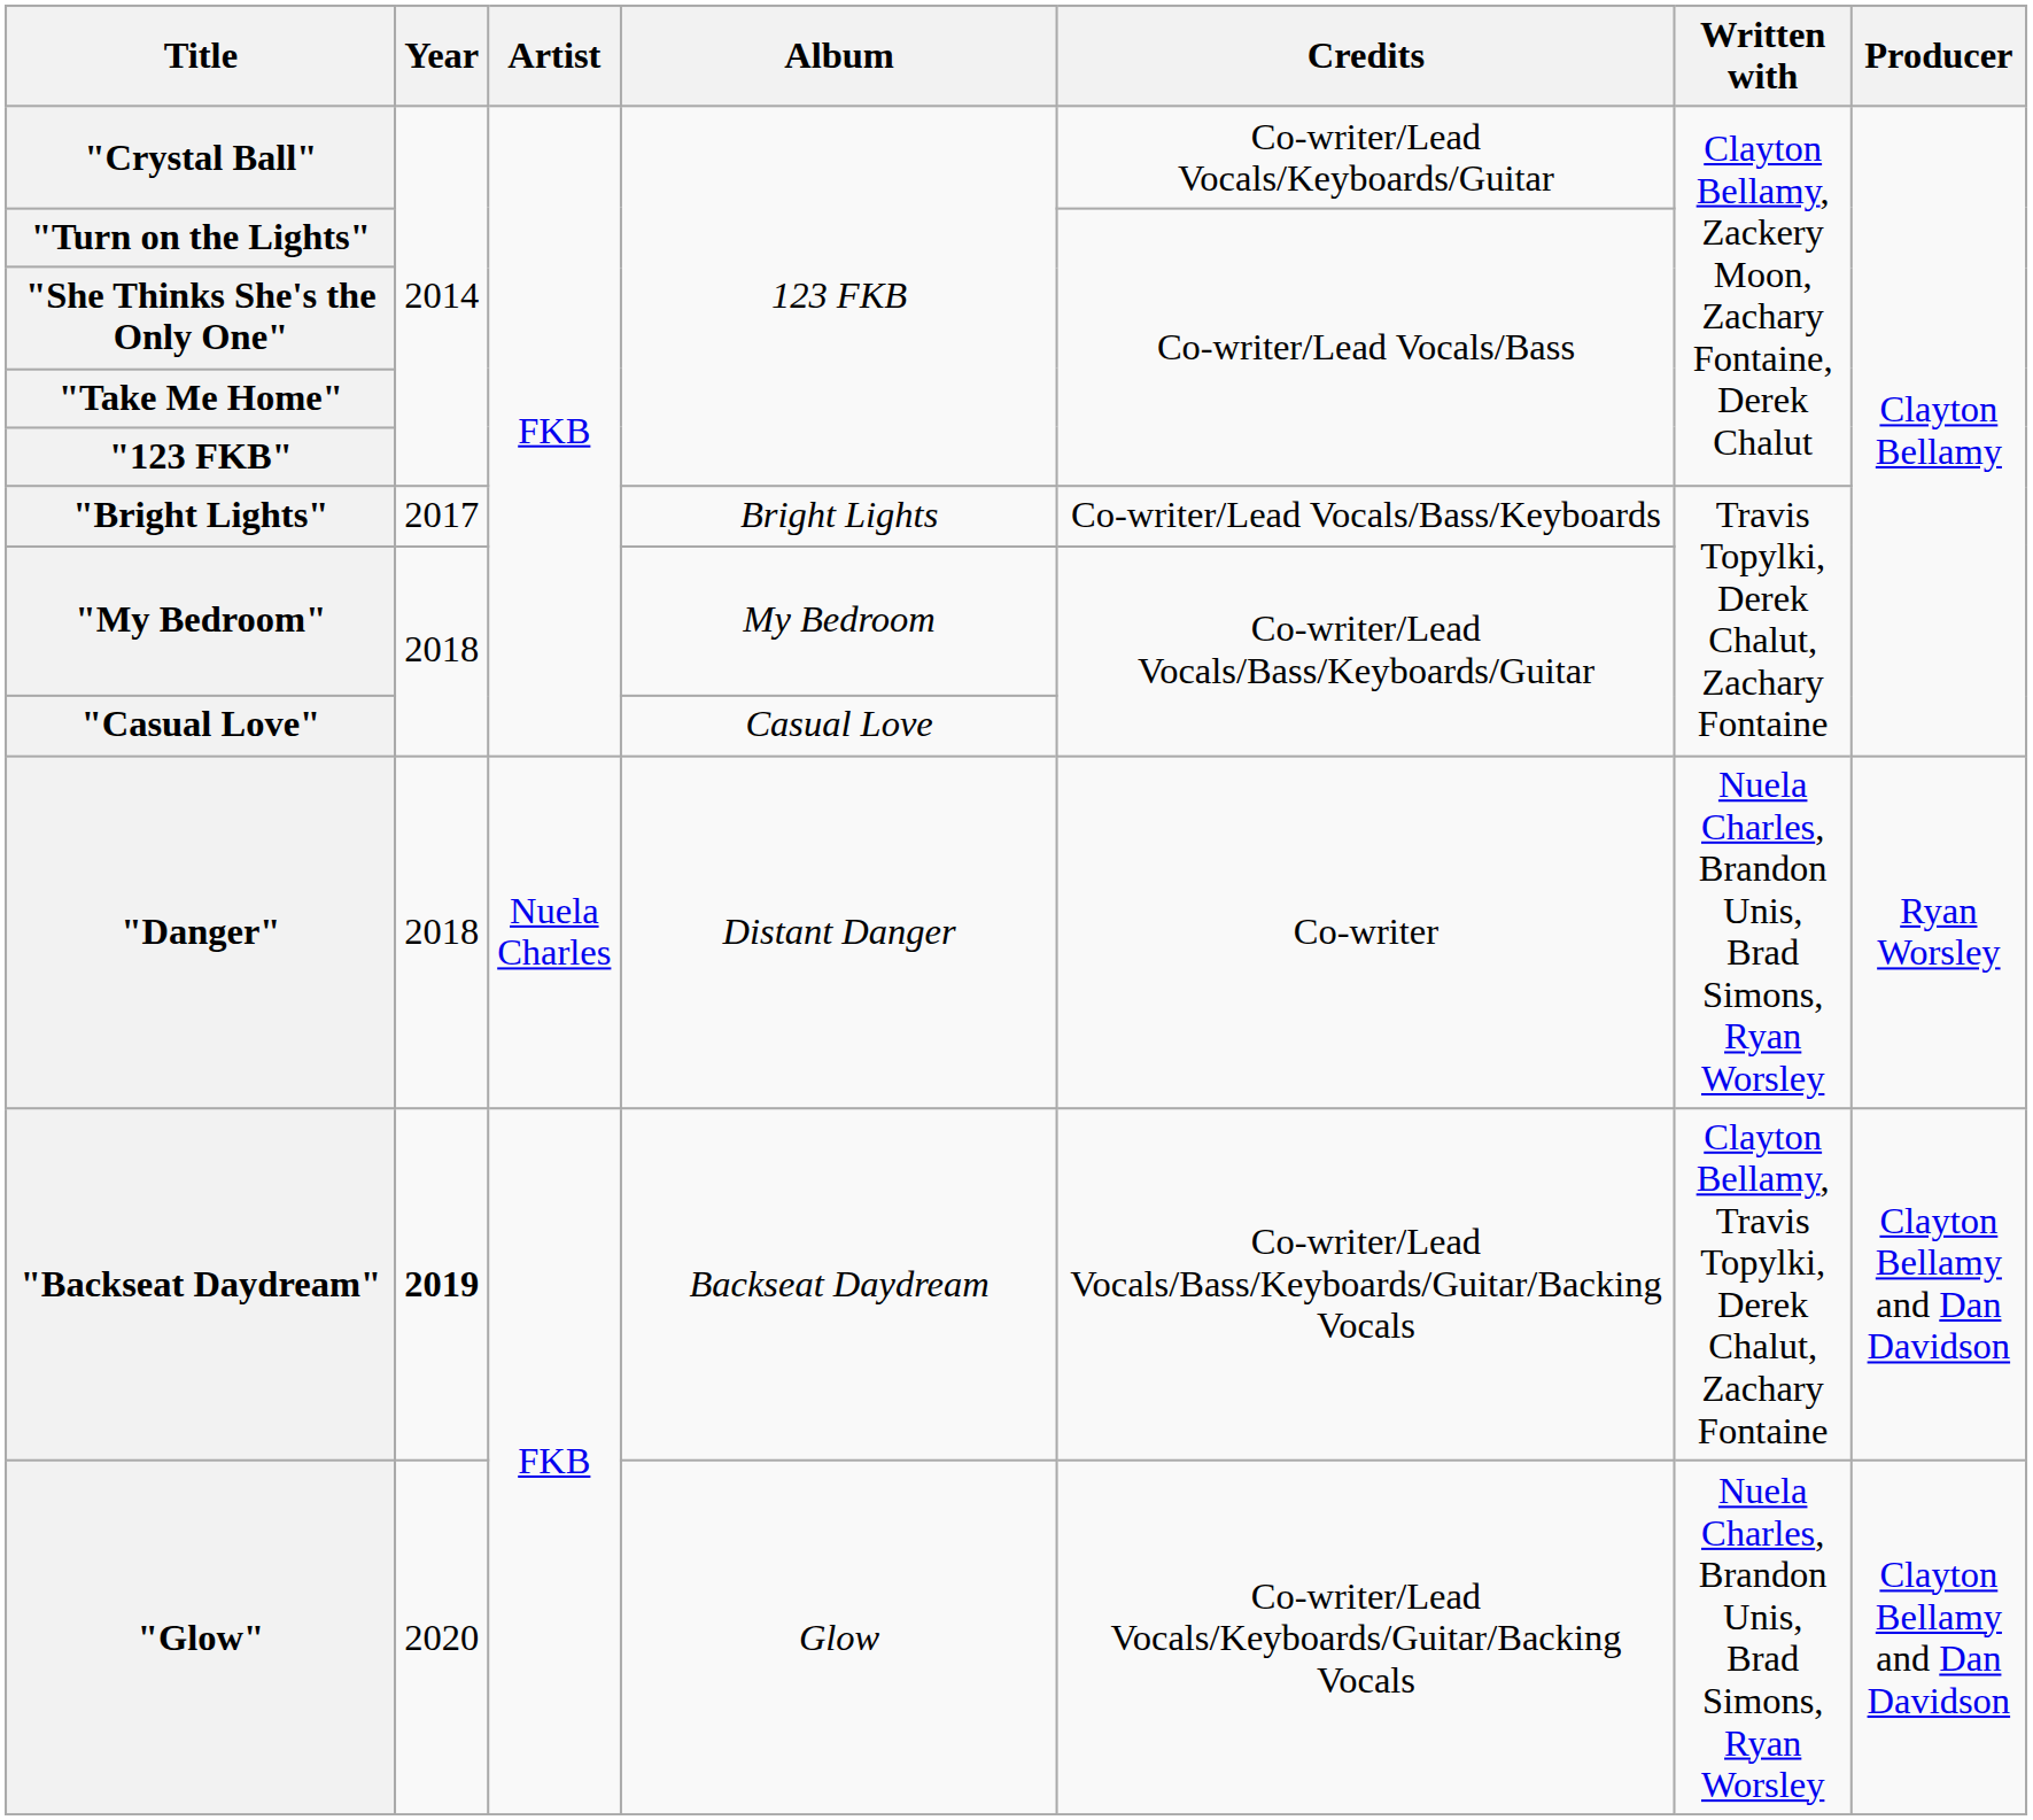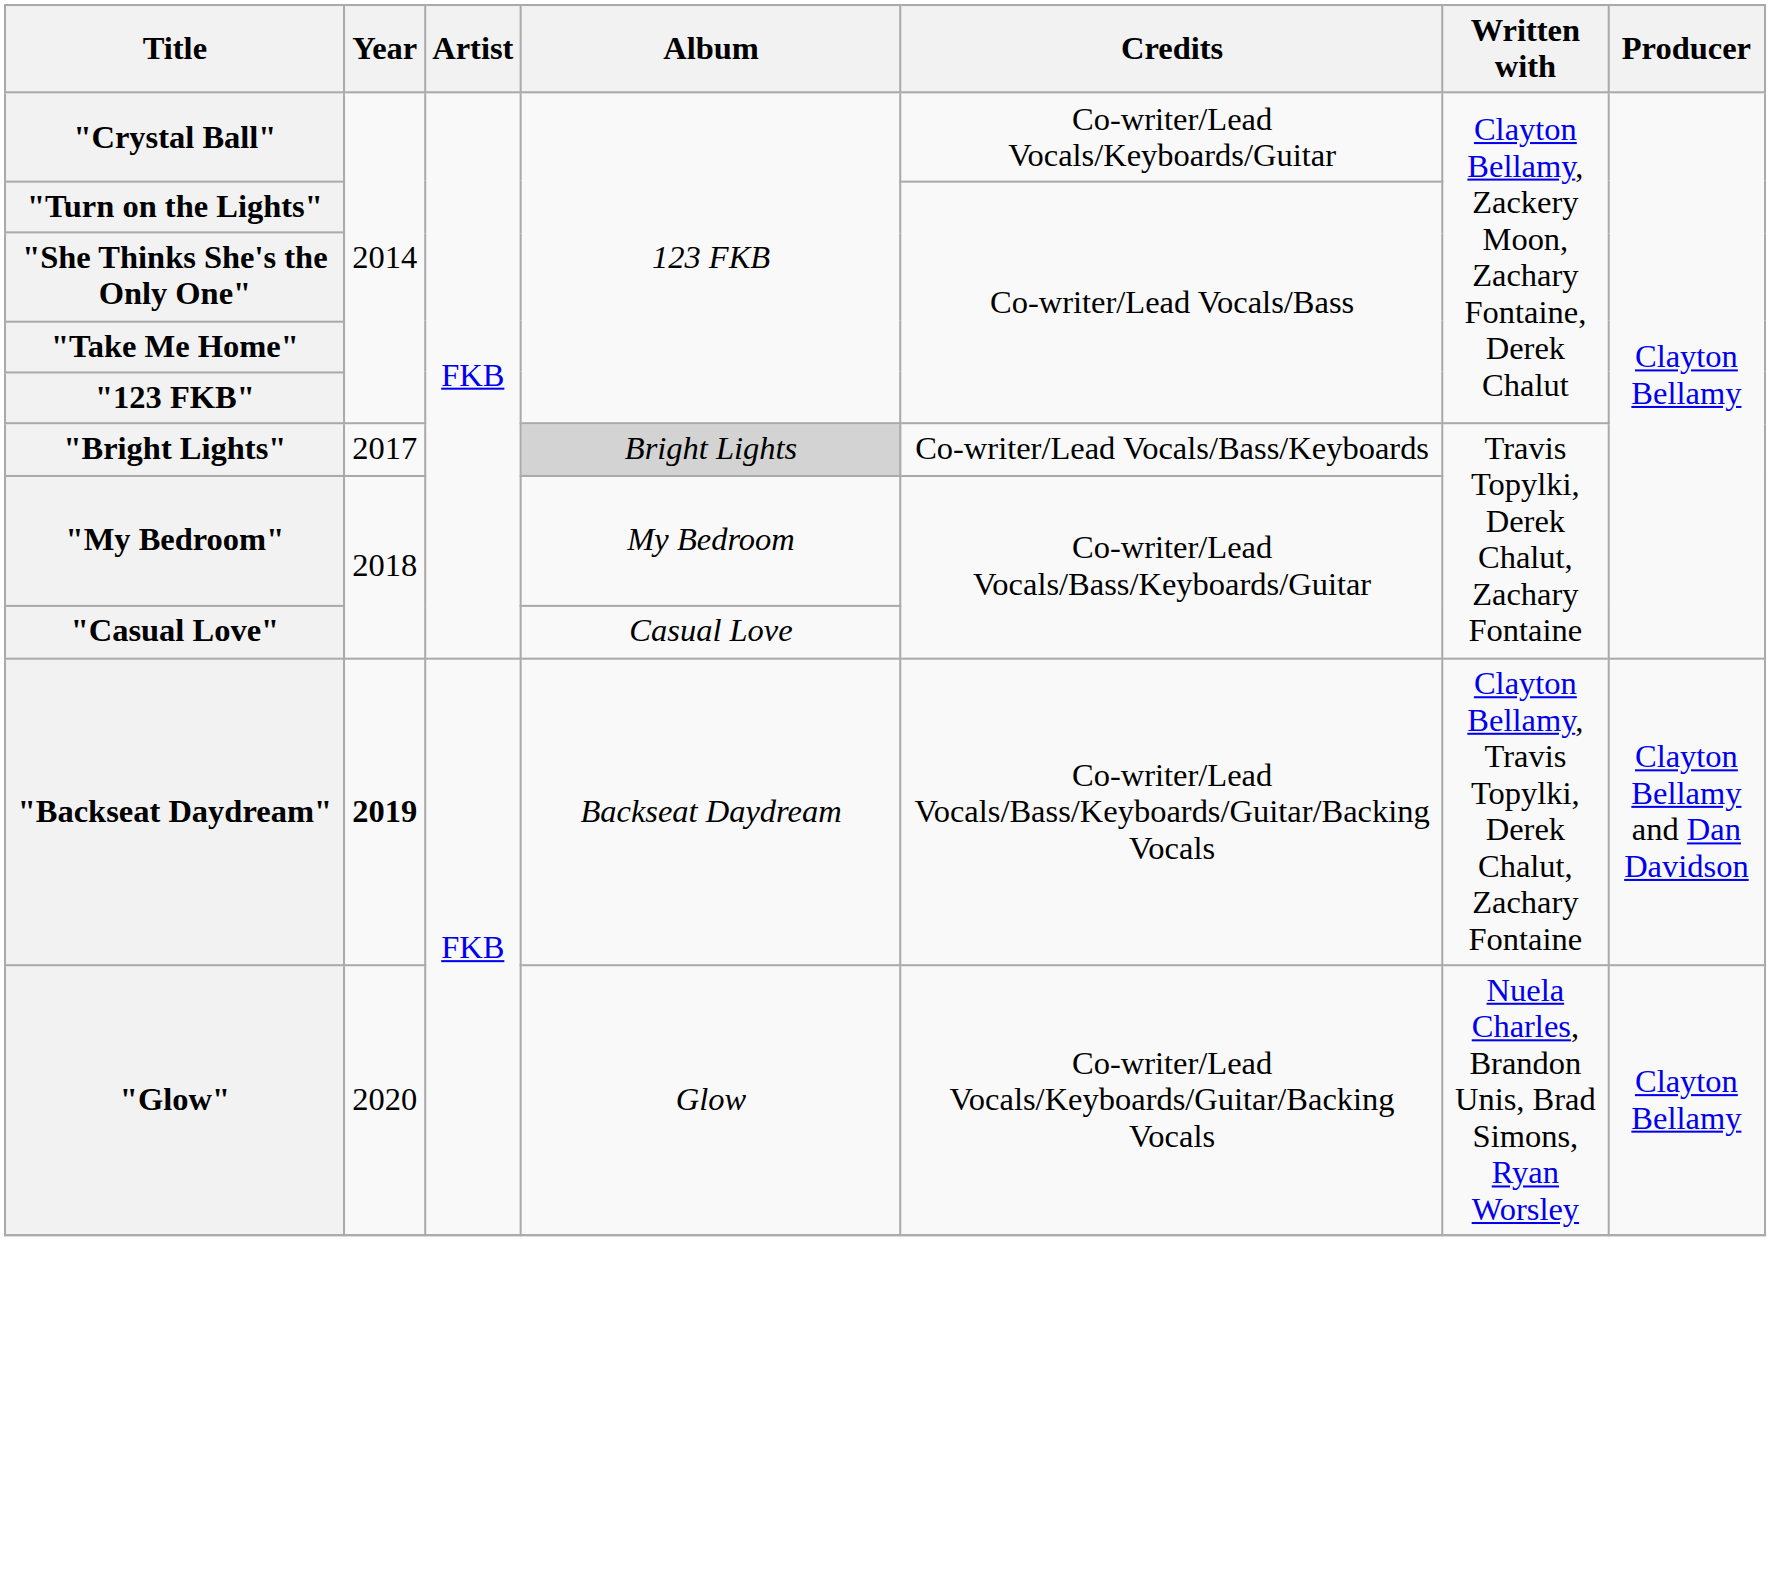"Bright Lights" | Album: no background -> lightgrey background
- row: "Danger" | 2018 | Nuela Charles | Distant Danger | Co-writer | Nuela Charles, Brandon Unis, Brad Simons, Ryan Worsley | Ryan Worsley
"Glow" | Producer: Clayton Bellamy and Dan Davidson -> Clayton Bellamy
